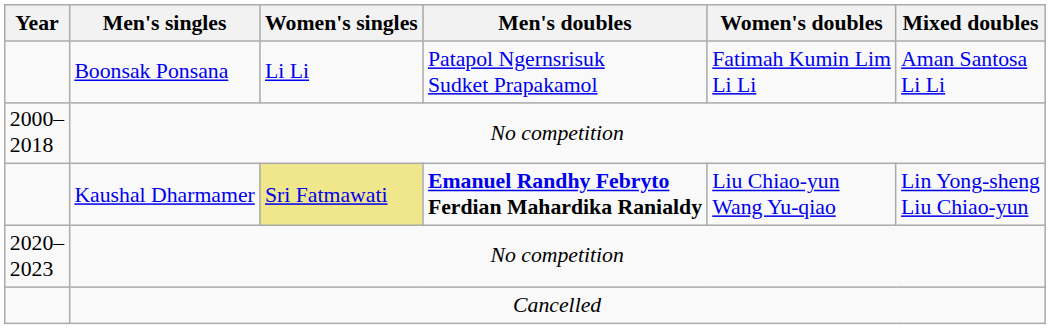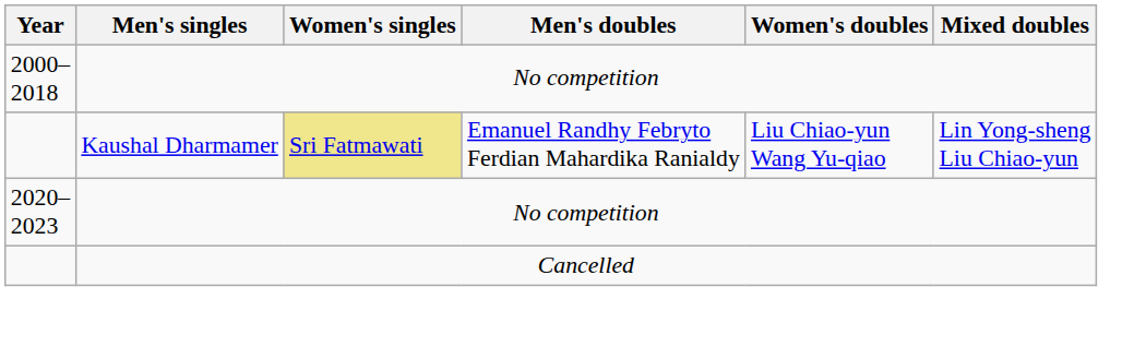- row: Boonsak Ponsana | Li Li | Patapol Ngernsrisuk Sudket Prapakamol | Fatimah Kumin Lim Li Li | Aman Santosa Li Li
Kaushal Dharmamer | Men's doubles: bold -> normal
